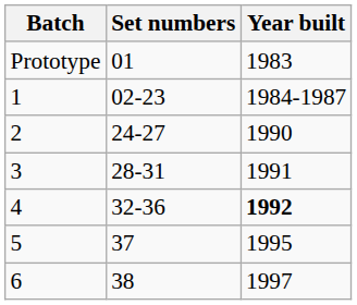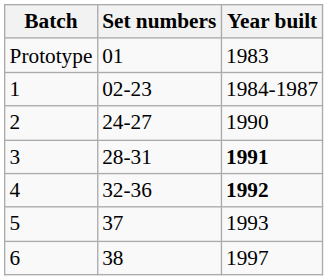3 | Year built: normal -> bold
5 | Year built: 1995 -> 1993
